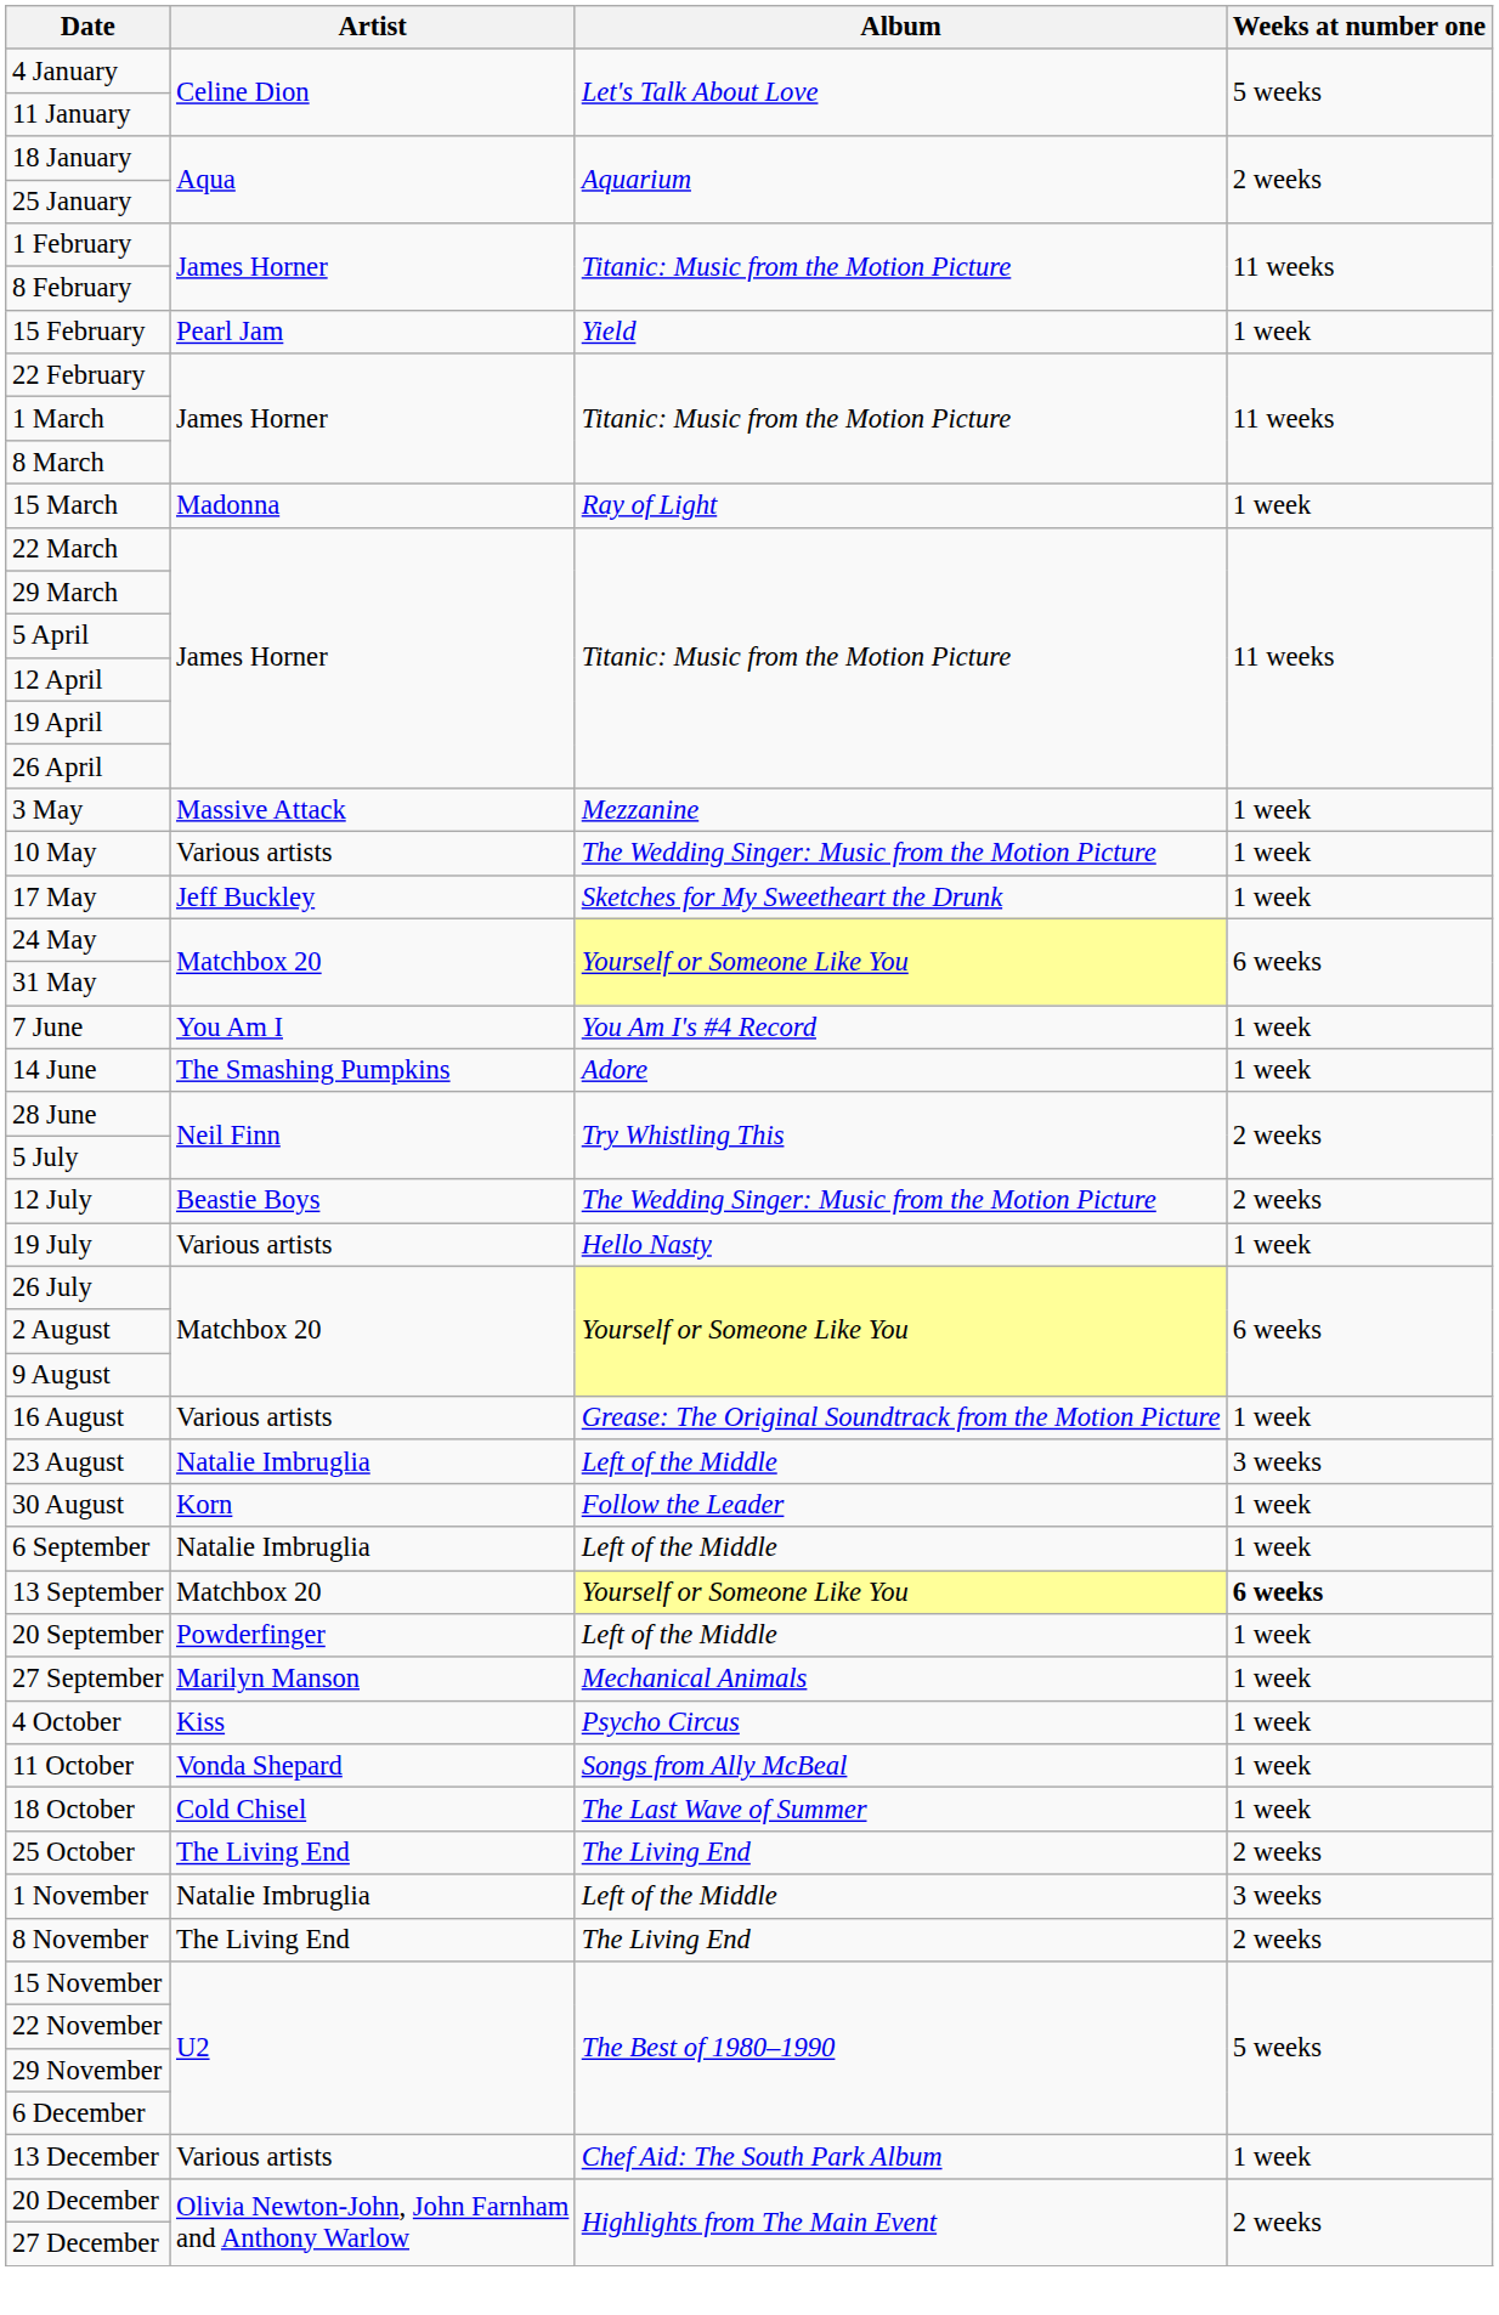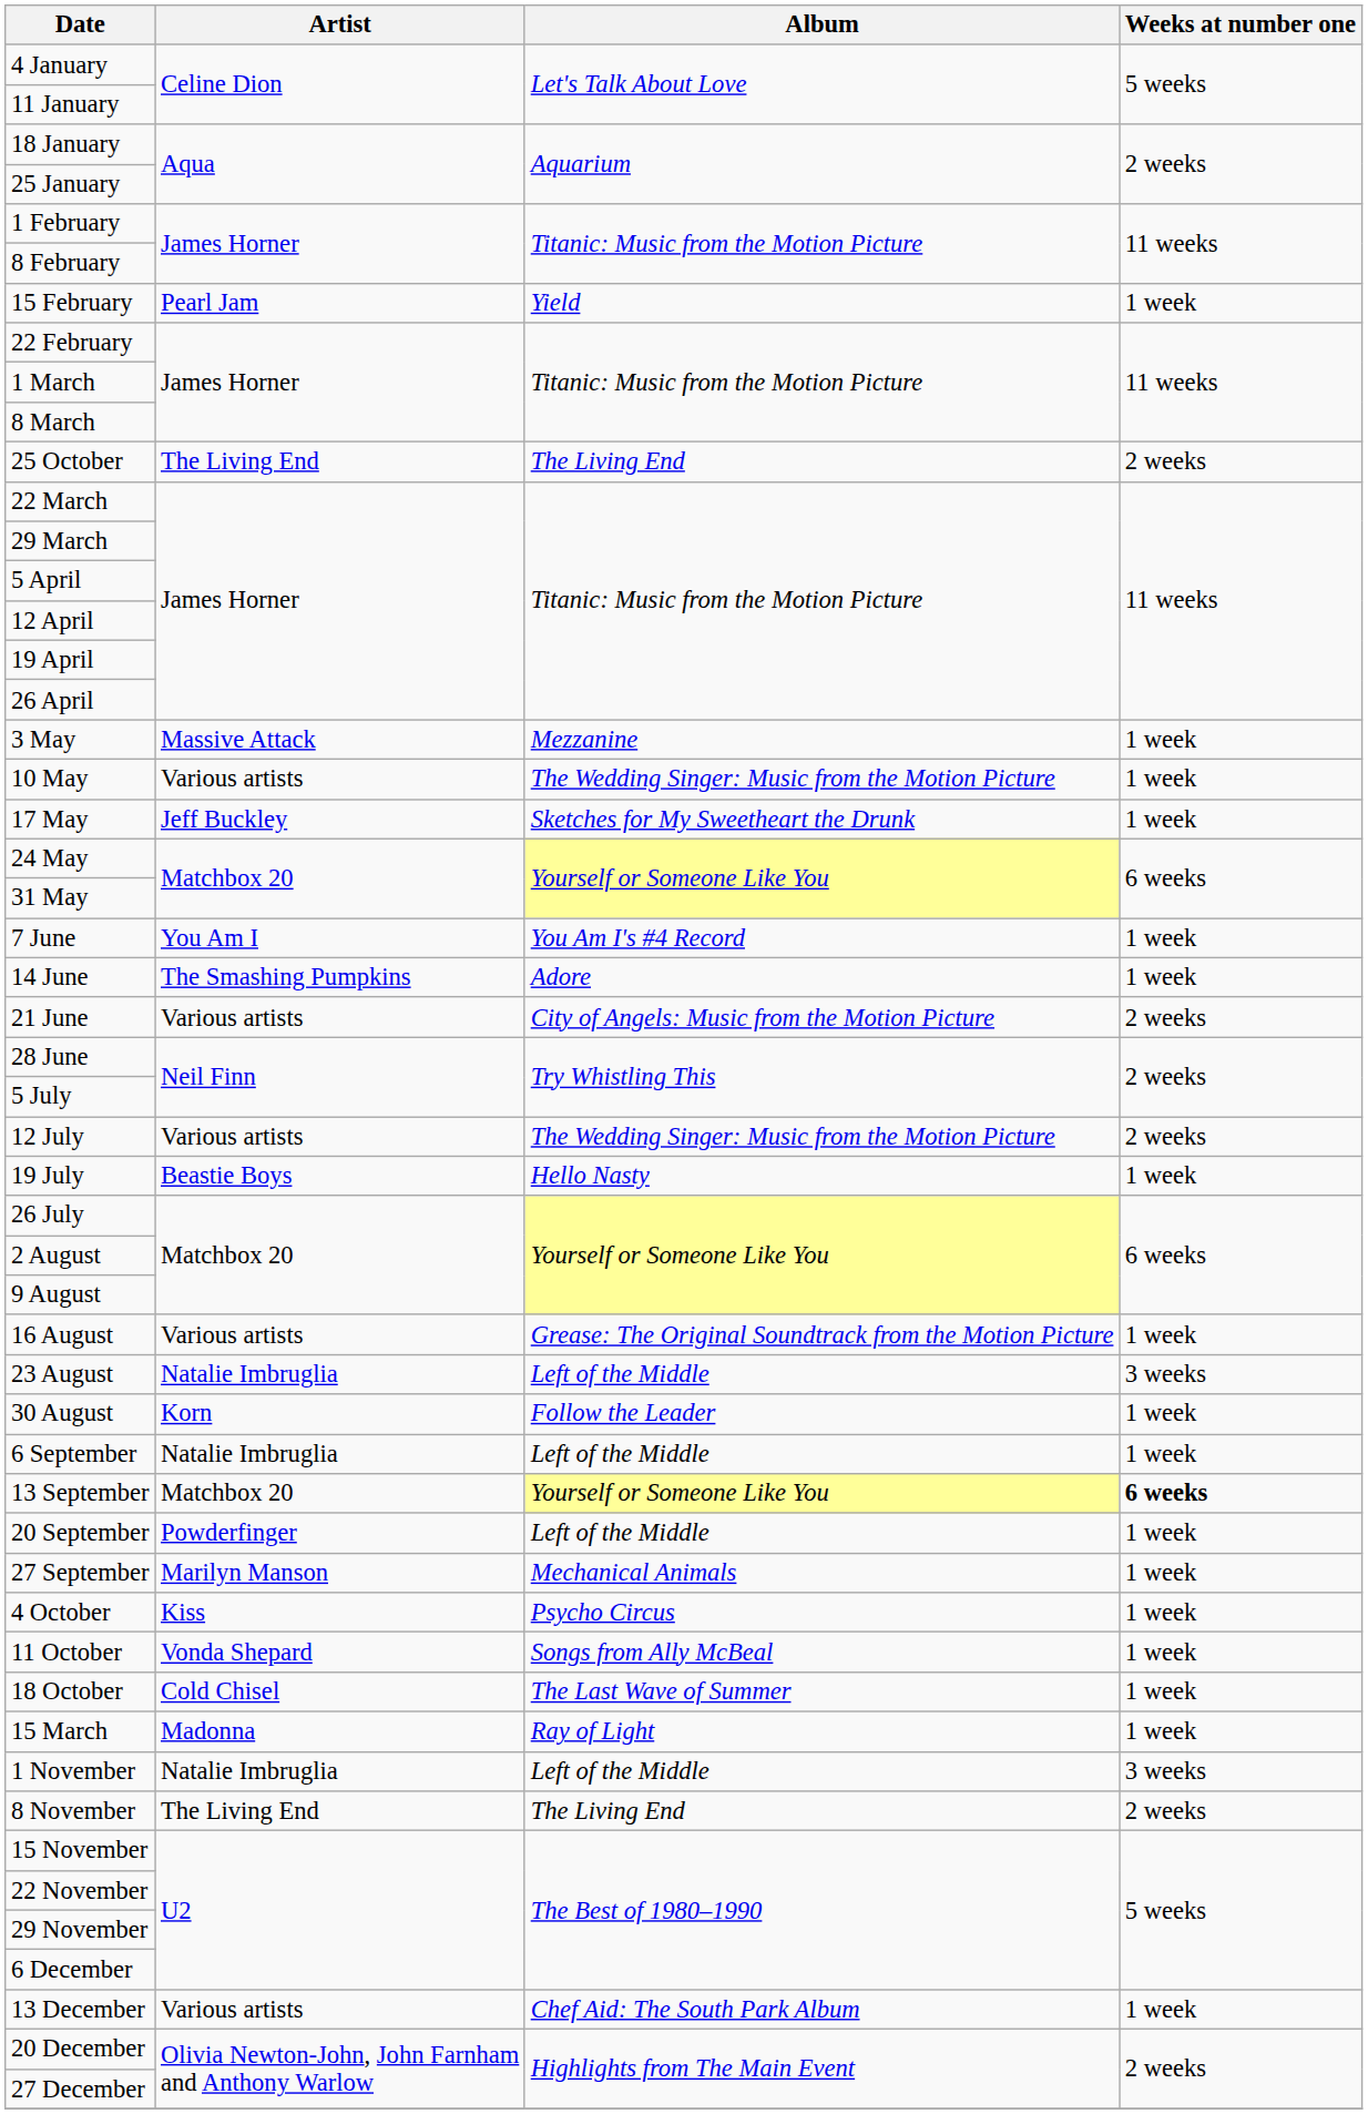rows swapped: 15 March <-> 25 October
+ row: 21 June | Various artists | City of Angels: Music from the Motion Picture | 2 weeks
12 July | Artist: Beastie Boys -> Various artists
19 July | Artist: Various artists -> Beastie Boys
